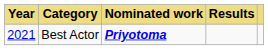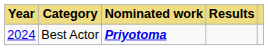Best Actor | Year: 2021 -> 2024
